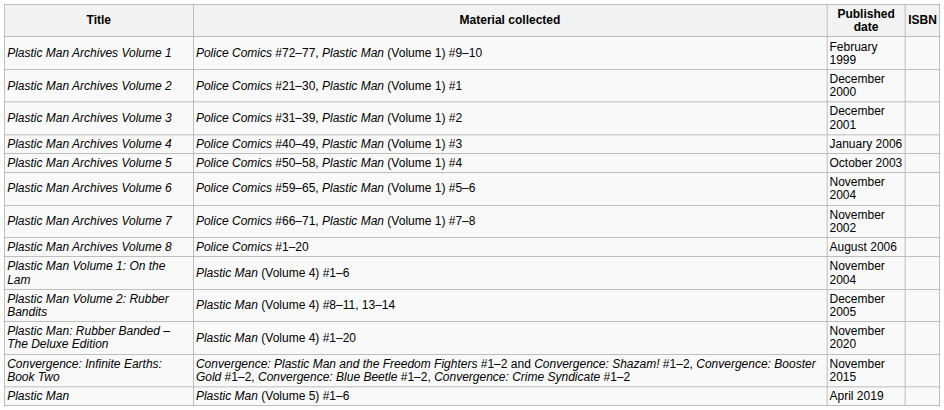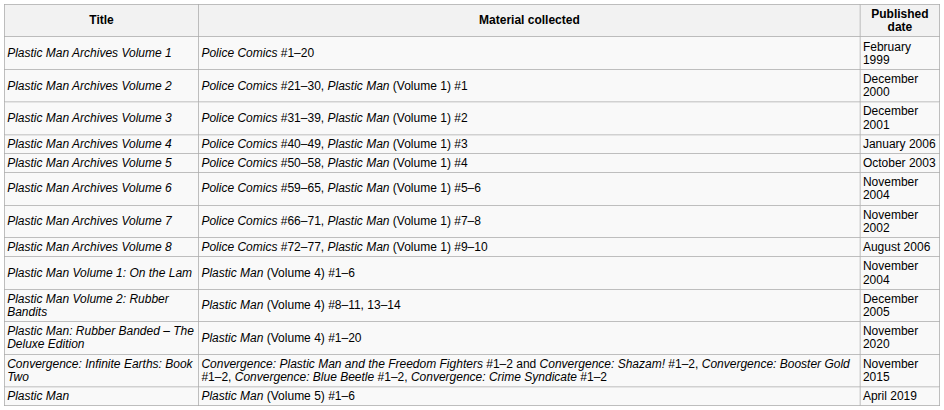- column: ISBN
Plastic Man Archives Volume 1 | Material collected: Police Comics #72–77, Plastic Man (Volume 1) #9–10 -> Police Comics #1–20
Plastic Man Archives Volume 8 | Material collected: Police Comics #1–20 -> Police Comics #72–77, Plastic Man (Volume 1) #9–10
